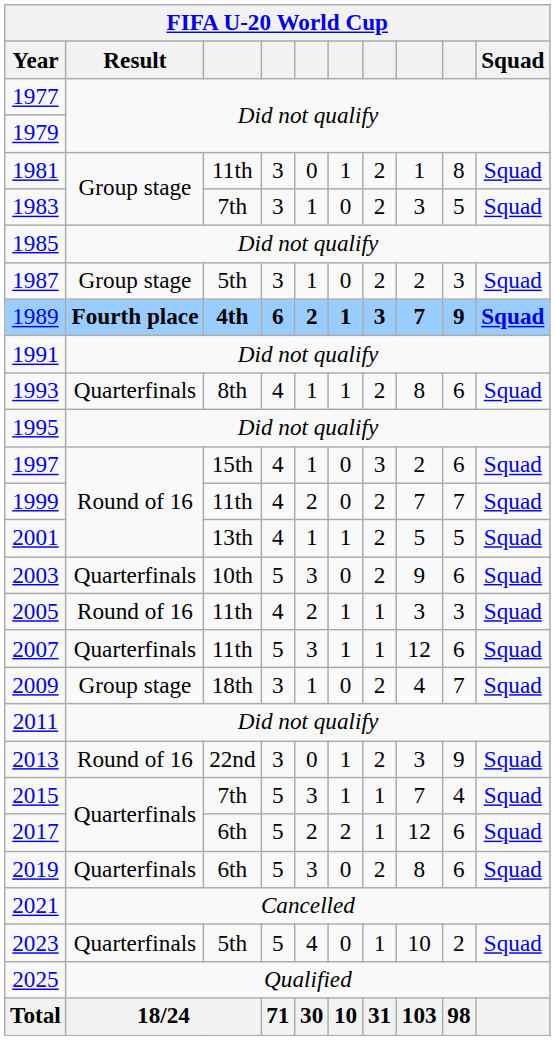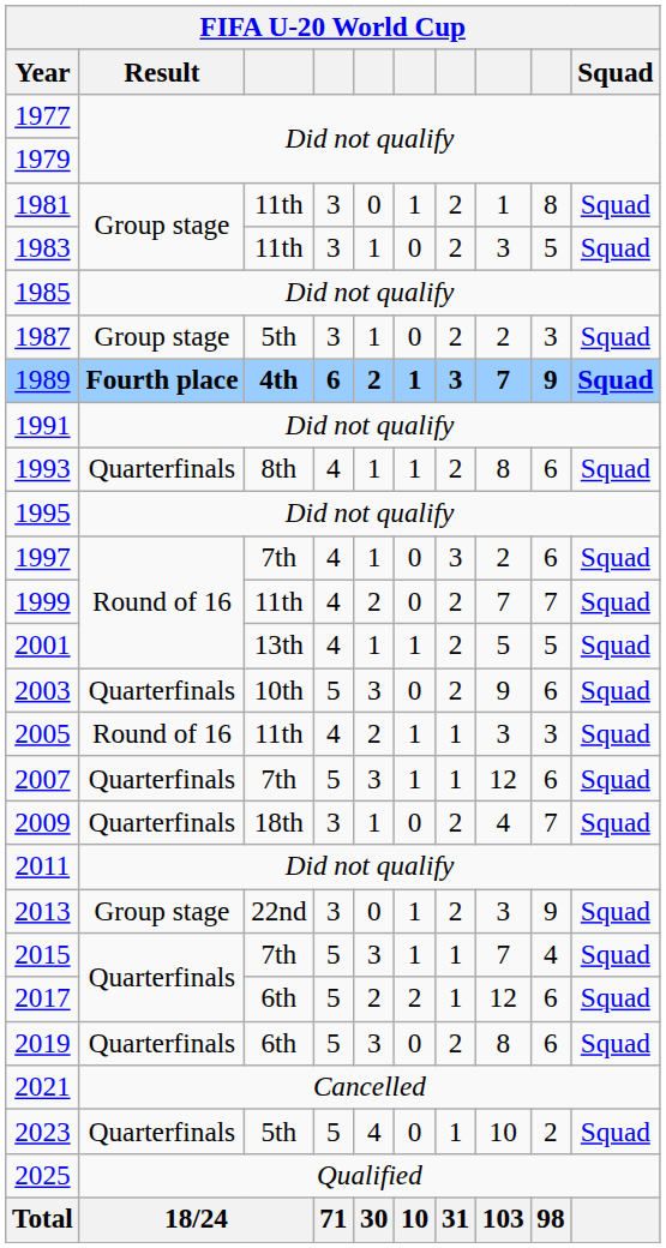1983 | column 3: 7th -> 11th
1997 | column 3: 15th -> 7th
2007 | column 3: 11th -> 7th
2009 | Result: Group stage -> Quarterfinals
2013 | Result: Round of 16 -> Group stage
